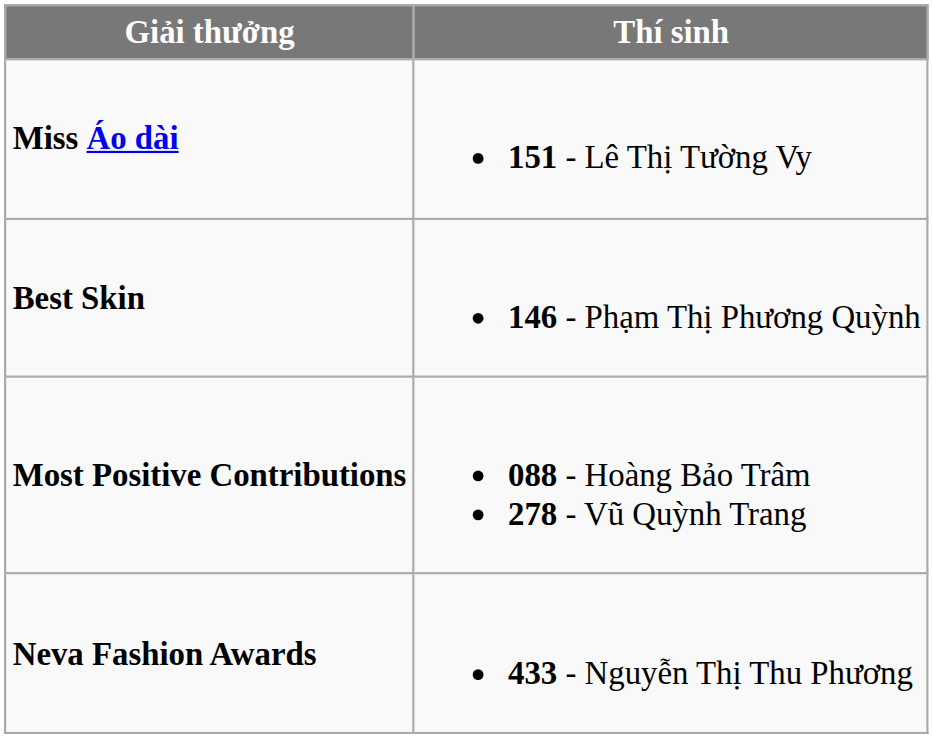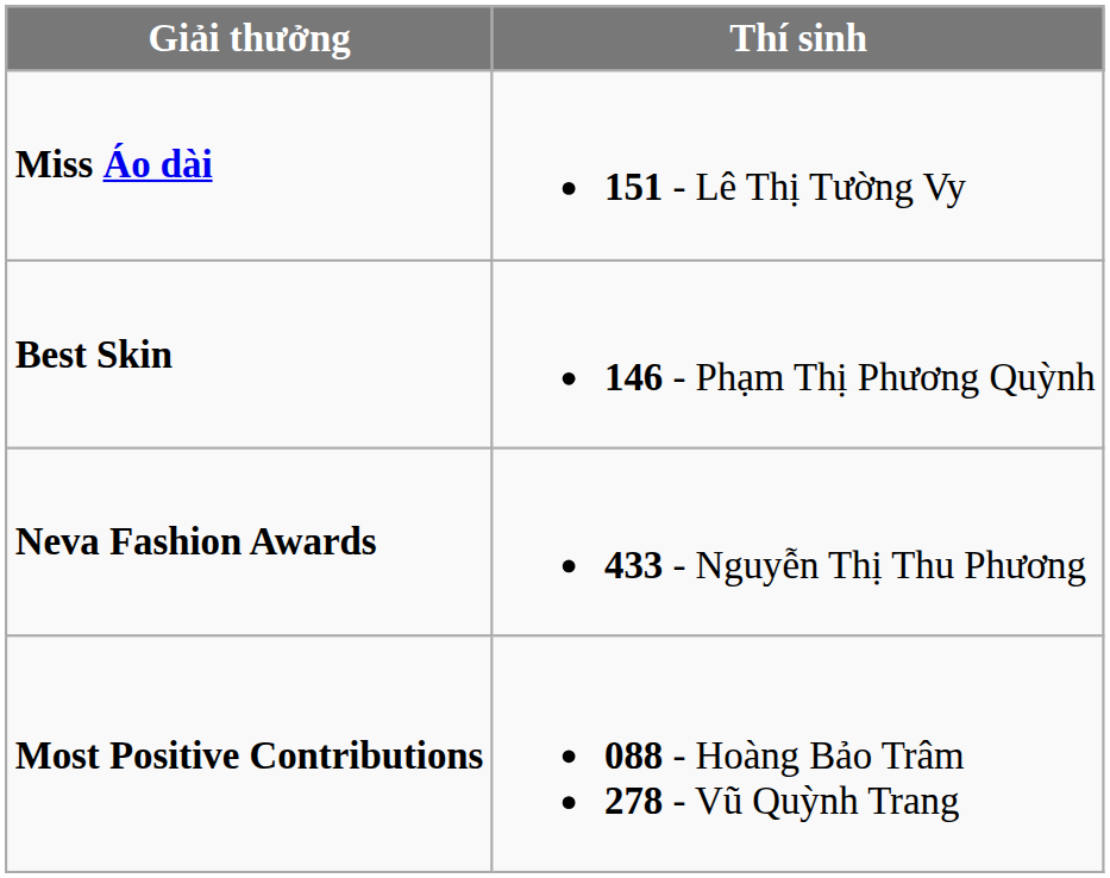rows swapped: Most Positive Contributions <-> Neva Fashion Awards
